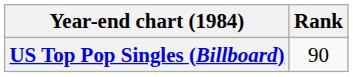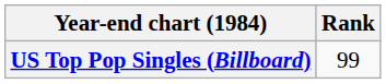US Top Pop Singles (Billboard) | Rank: 90 -> 99
